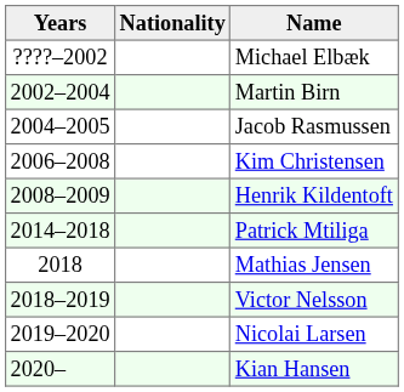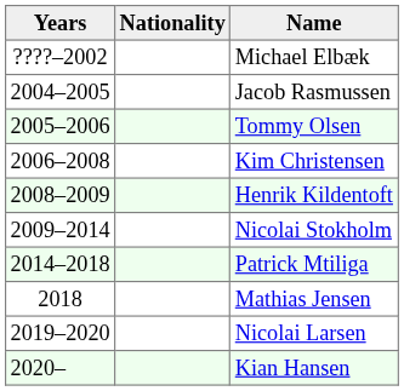- row: 2002–2004 | Martin Birn
+ row: 2005–2006 | Tommy Olsen
+ row: 2009–2014 | Nicolai Stokholm
- row: 2018–2019 | Victor Nelsson
